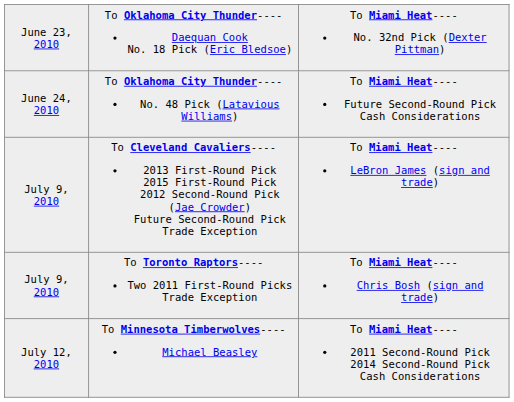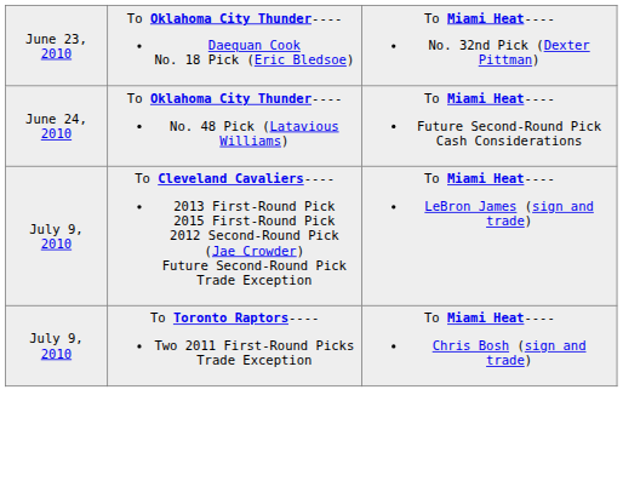- row: July 12, 2010 | To Minnesota Timberwolves---- Michael Beasley | To Miami Heat---- 2011 Second-Round Pick 2014 Second-Round Pick Cash Considerations
